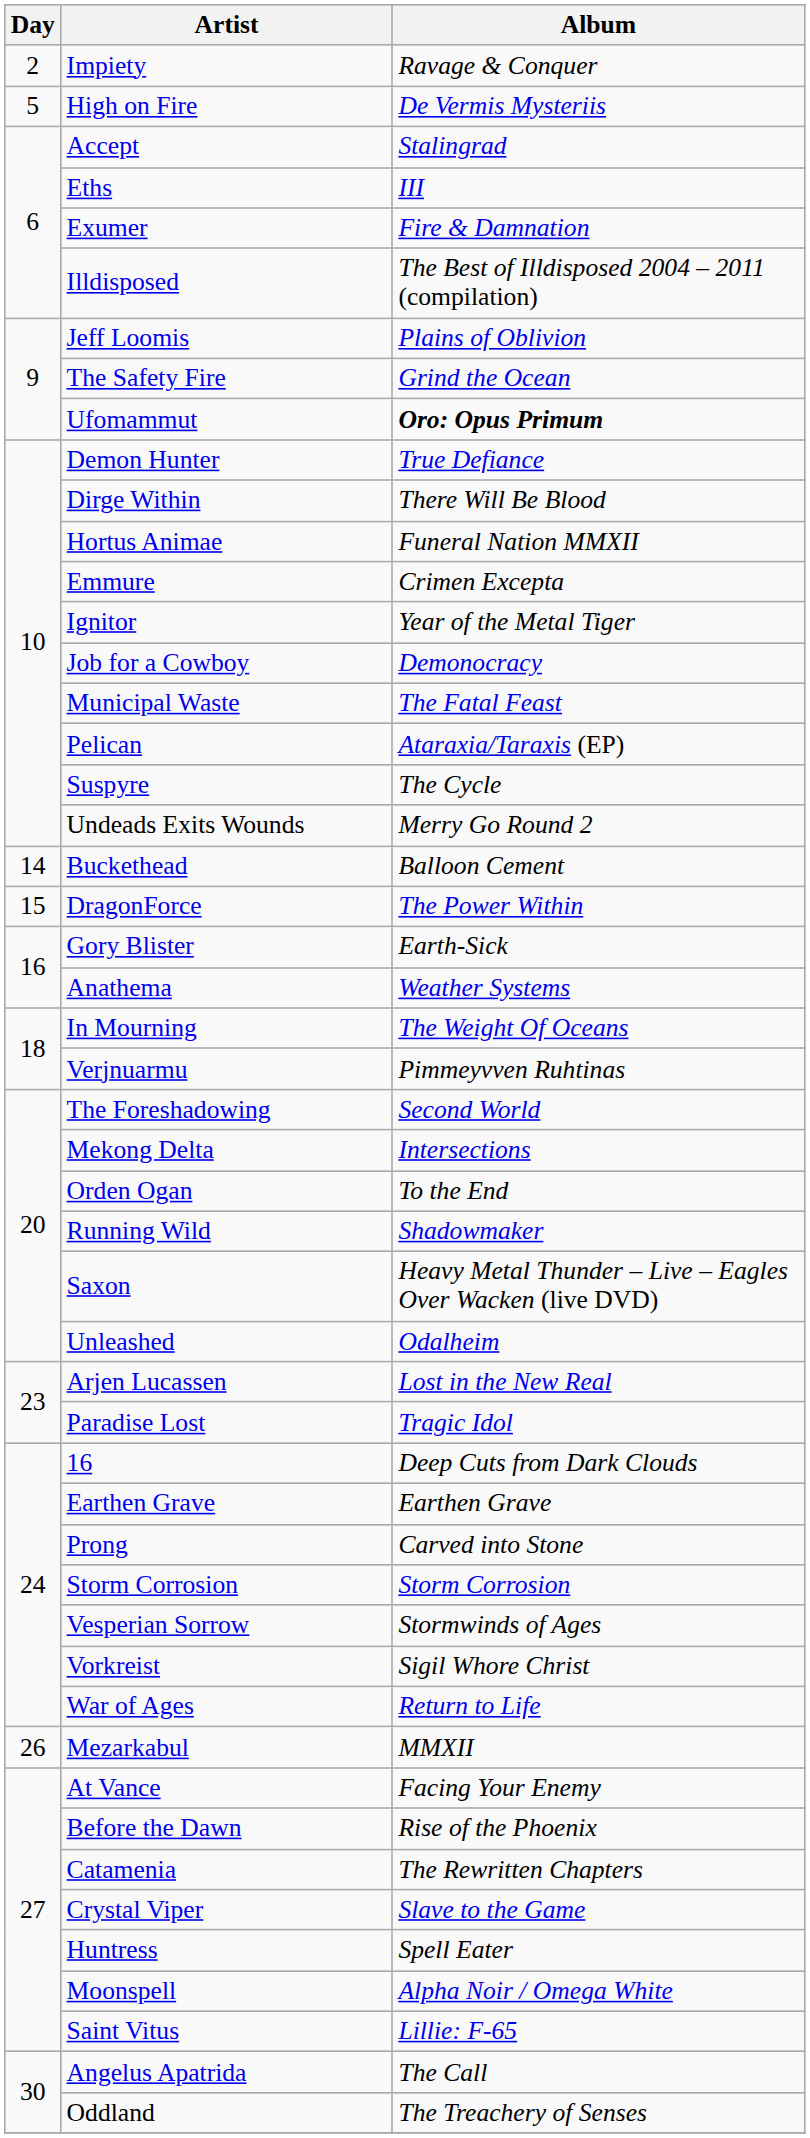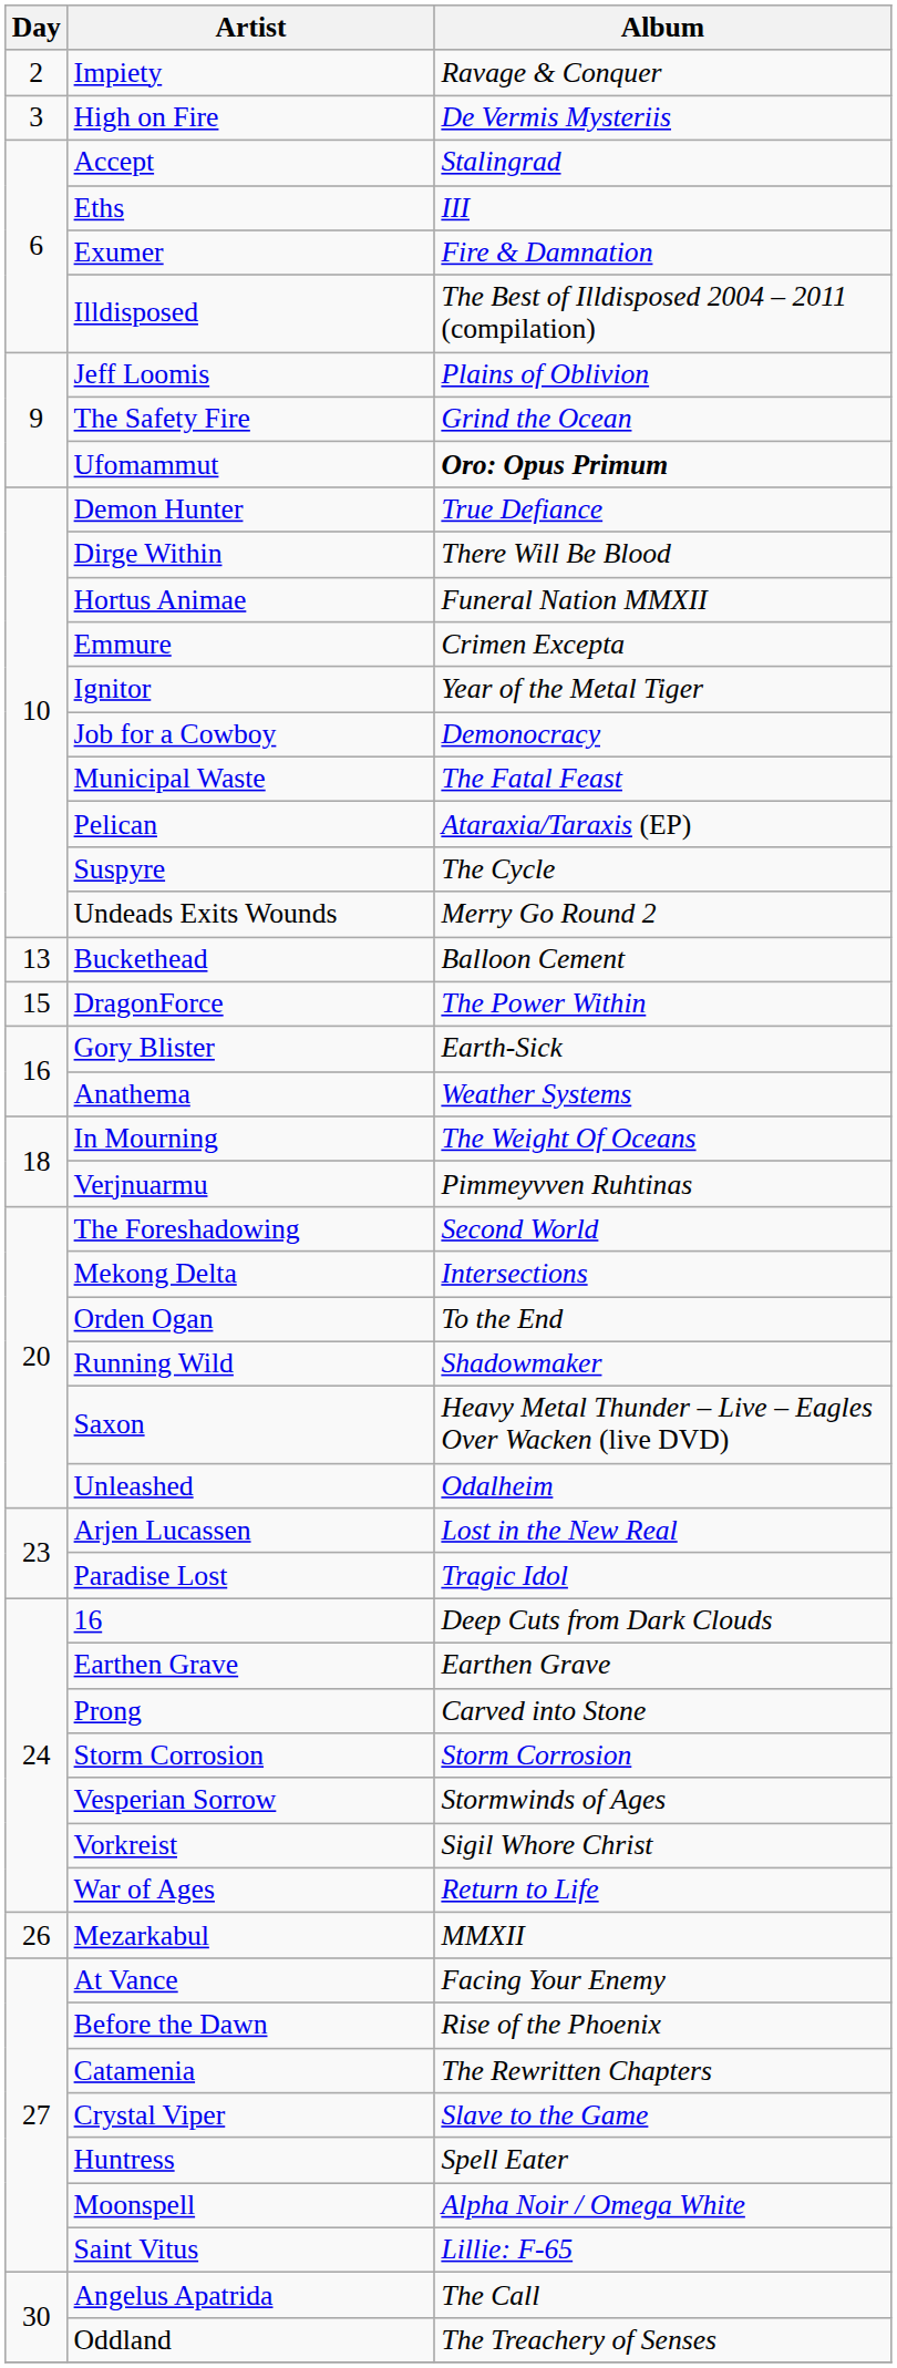High on Fire | Day: 5 -> 3
Buckethead | Day: 14 -> 13
